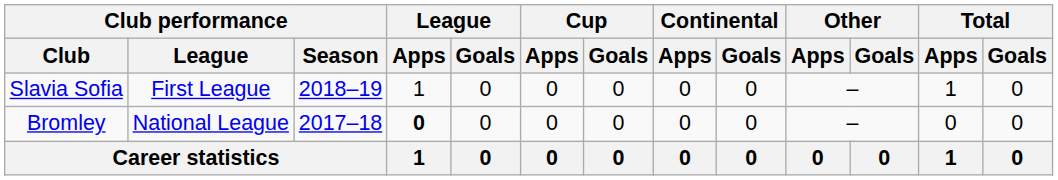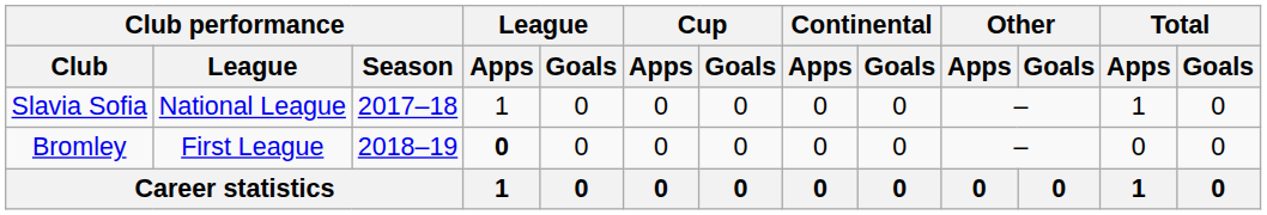Slavia Sofia | Club performance / League: First League -> National League
Slavia Sofia | Club performance / Season: 2018–19 -> 2017–18
Bromley | Club performance / League: National League -> First League
Bromley | Club performance / Season: 2017–18 -> 2018–19
